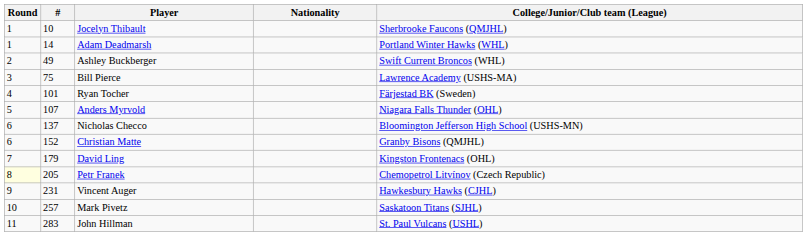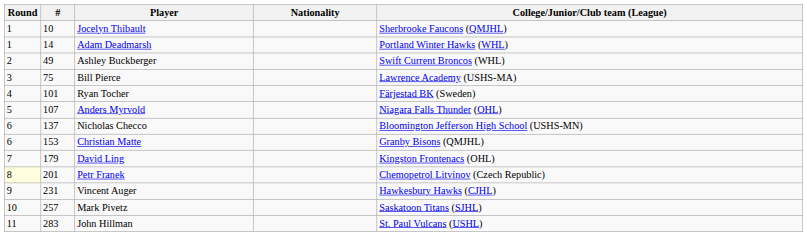Christian Matte | #: 152 -> 153
Petr Franek | #: 205 -> 201
